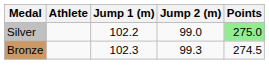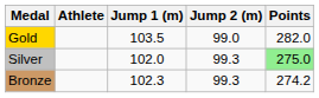+ row: Gold | 103.5 | 99.0 | 282.0
Silver | Jump 1 (m): 102.2 -> 102.0
Silver | Jump 2 (m): 99.0 -> 99.3
Bronze | Points: 274.5 -> 274.2
